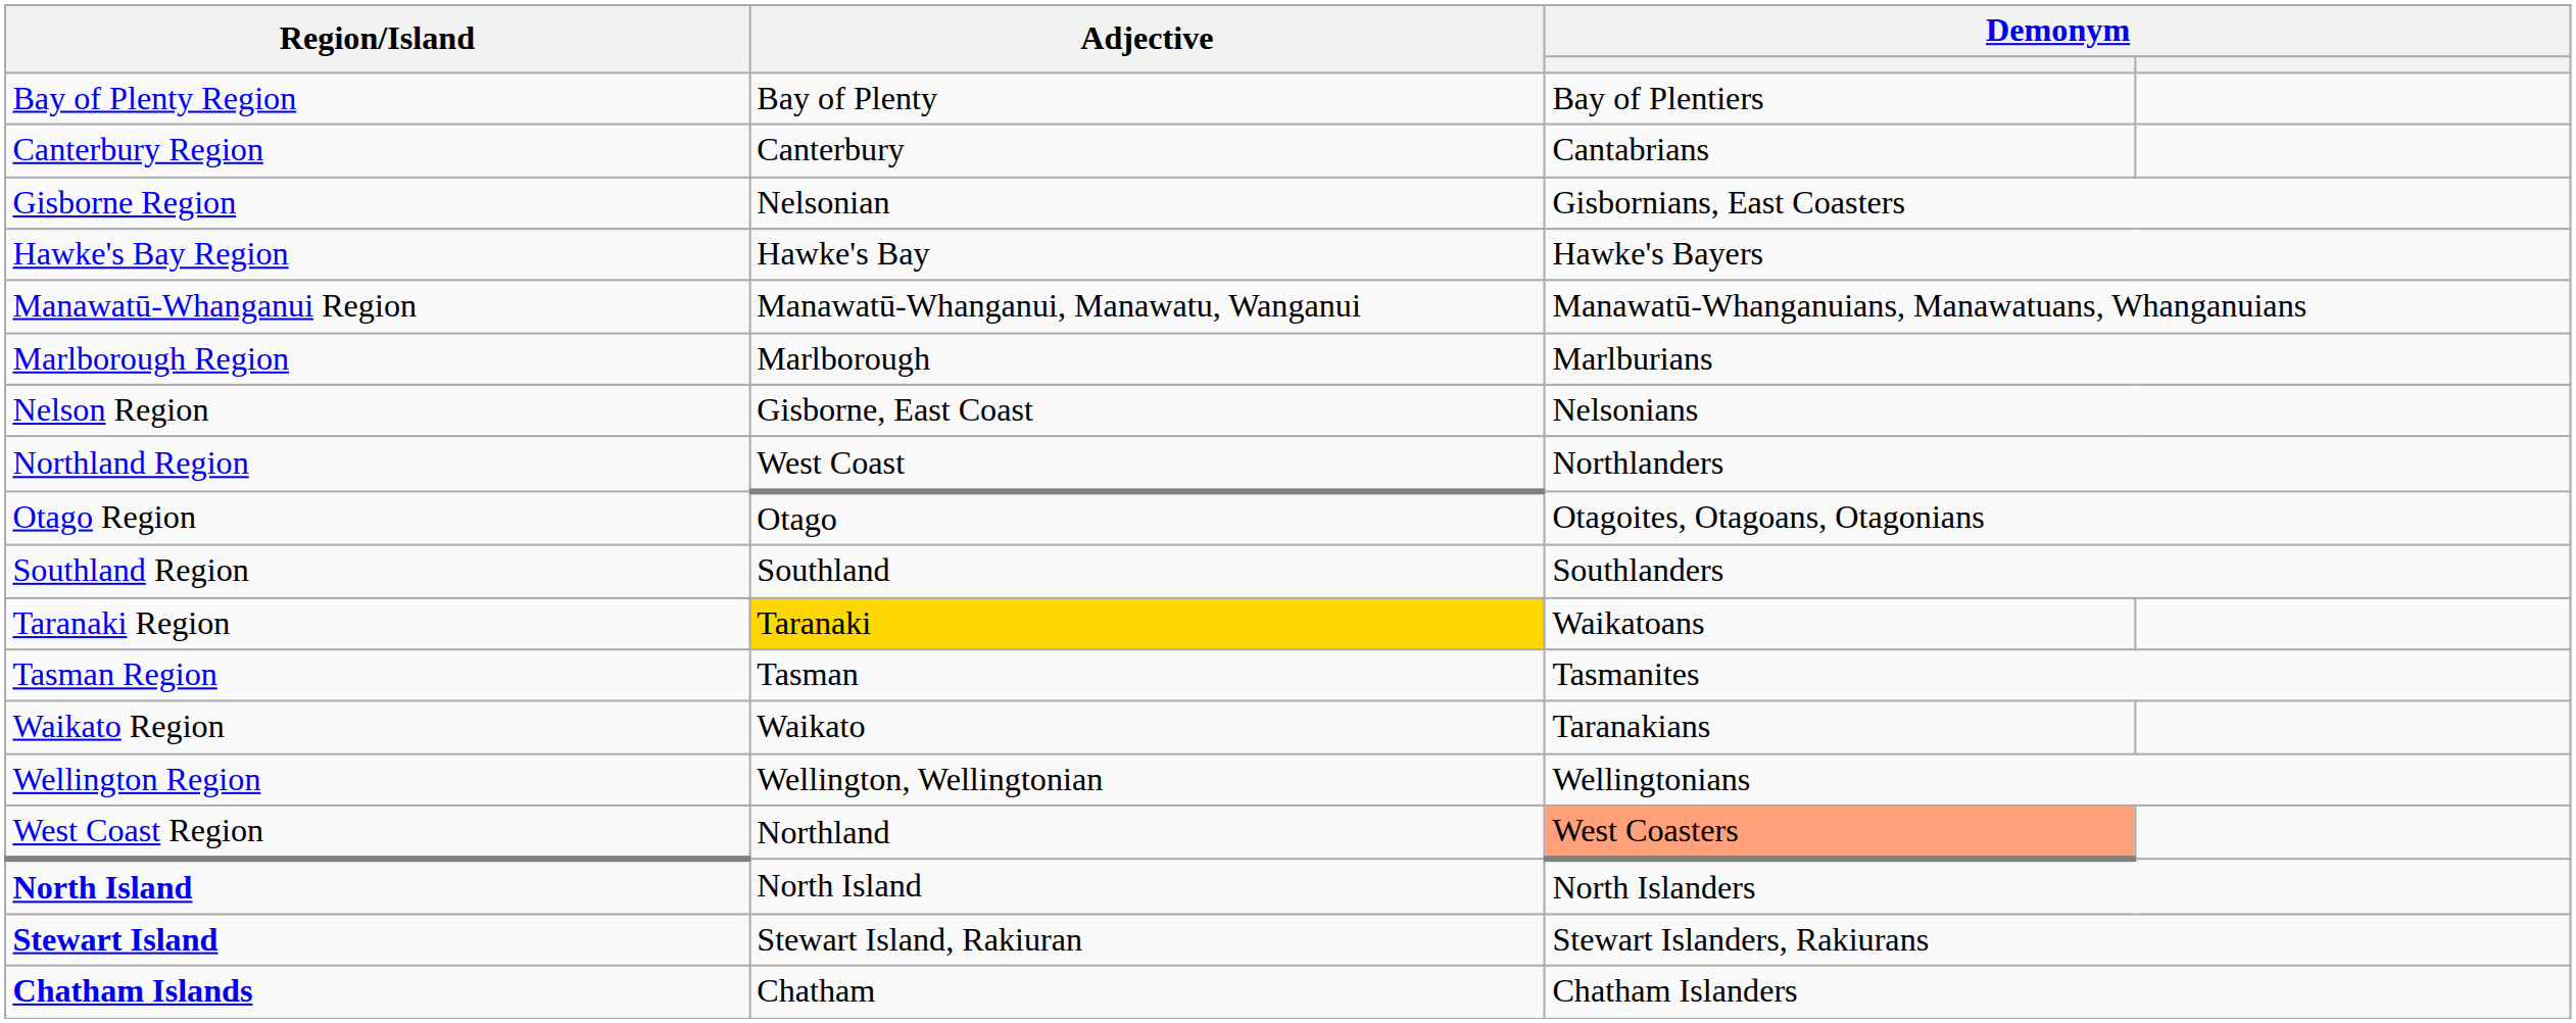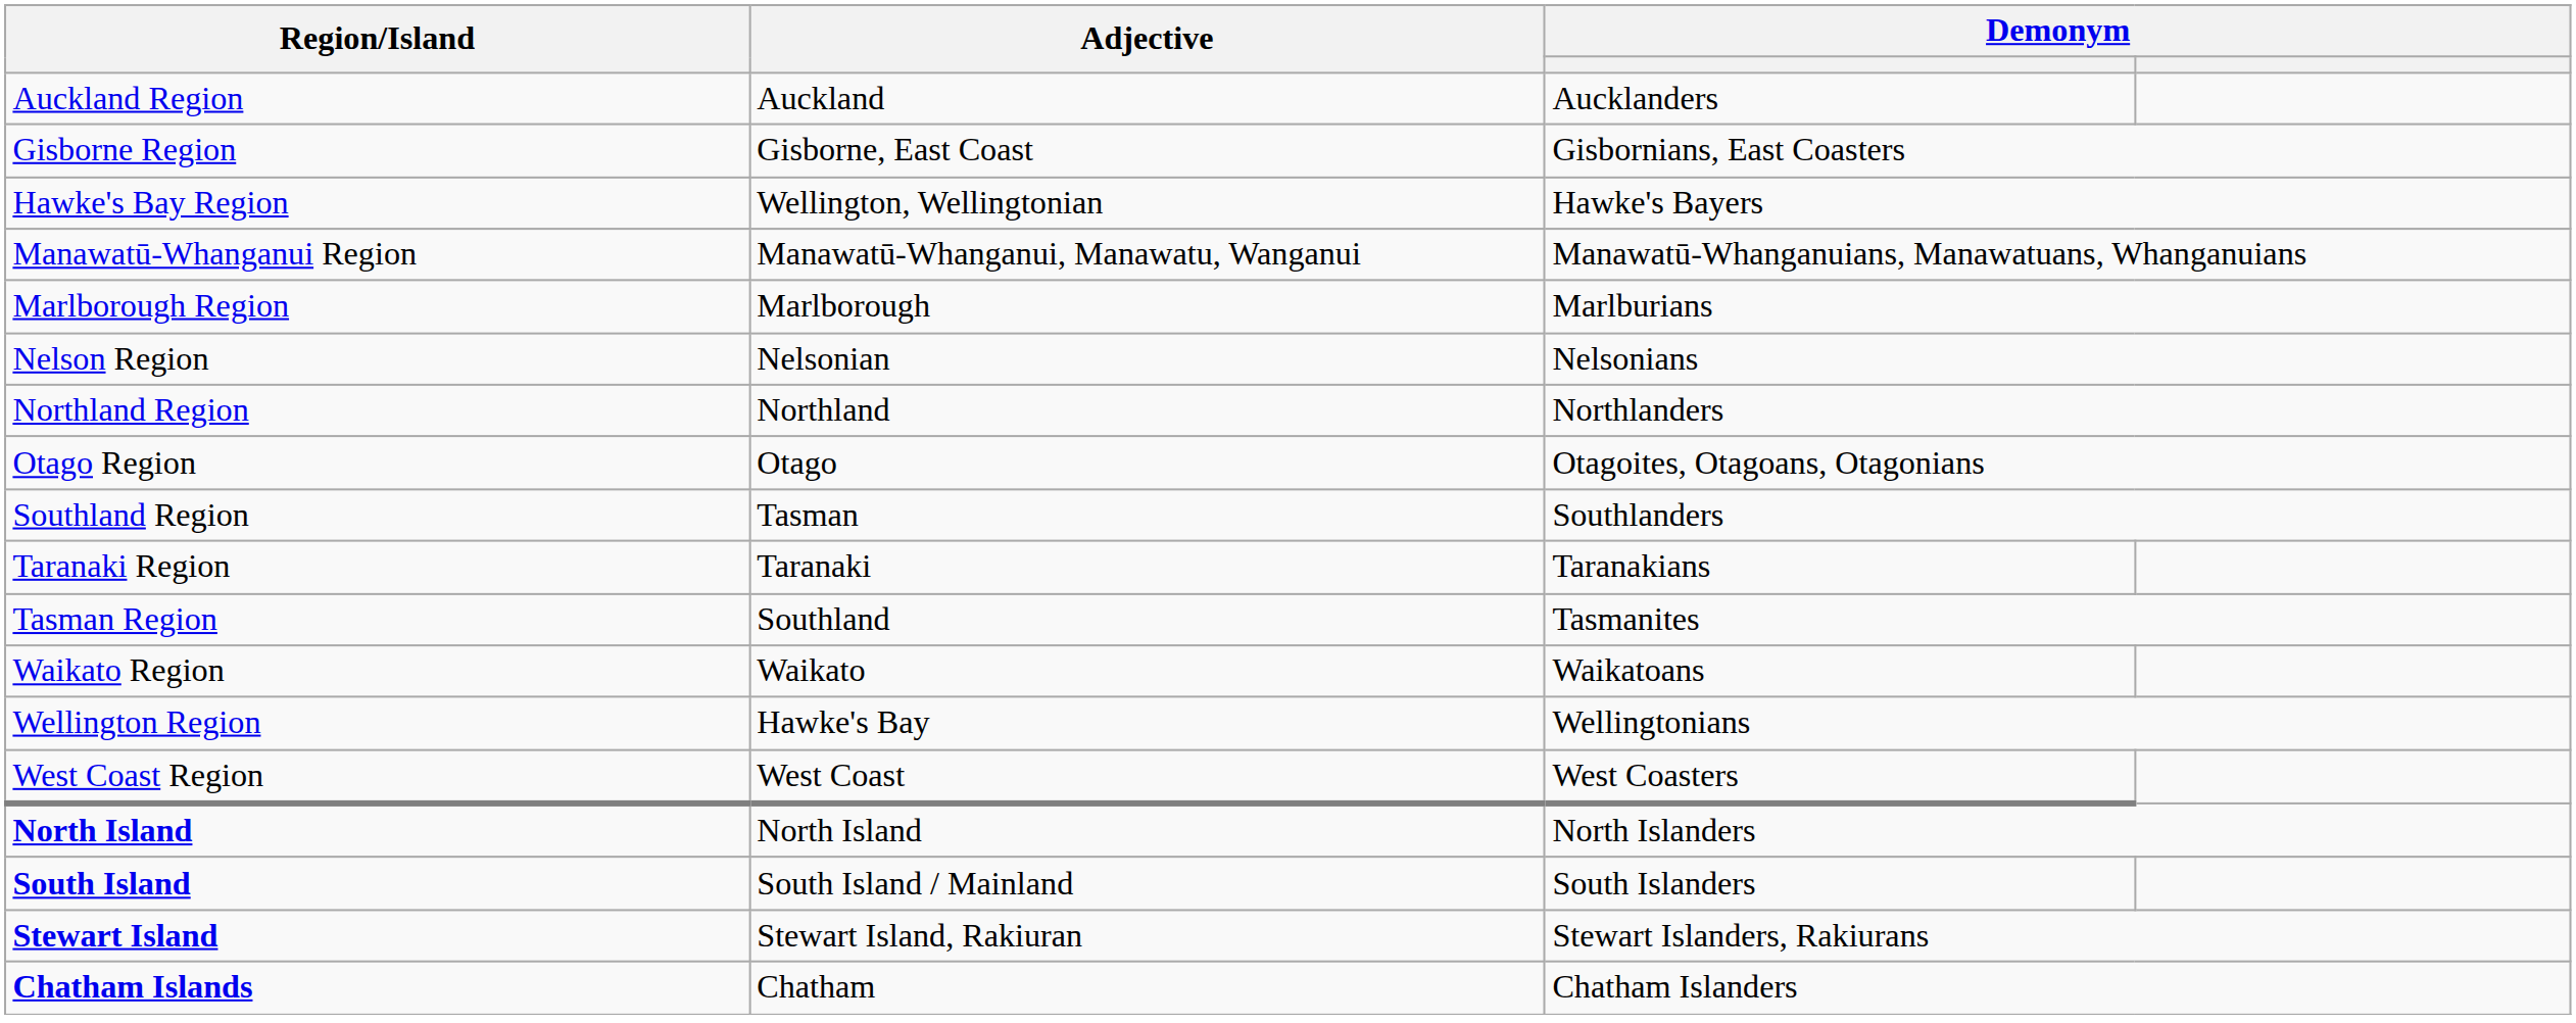+ row: Auckland Region | Auckland | Aucklanders
- row: Bay of Plenty Region | Bay of Plenty | Bay of Plentiers
- row: Canterbury Region | Canterbury | Cantabrians
Gisborne Region | Adjective: Nelsonian -> Gisborne, East Coast
Hawke's Bay Region | Adjective: Hawke's Bay -> Wellington, Wellingtonian
Nelson Region | Adjective: Gisborne, East Coast -> Nelsonian
Northland Region | Adjective: West Coast -> Northland
Southland Region | Adjective: Southland -> Tasman
Taranaki Region | Adjective: gold background -> no background
Taranaki Region | column 3: Waikatoans -> Taranakians
Tasman Region | Adjective: Tasman -> Southland
Waikato Region | column 3: Taranakians -> Waikatoans
Wellington Region | Adjective: Wellington, Wellingtonian -> Hawke's Bay
West Coast Region | Adjective: Northland -> West Coast
West Coast Region | column 3: lightsalmon background -> no background
+ row: South Island | South Island / Mainland | South Islanders
